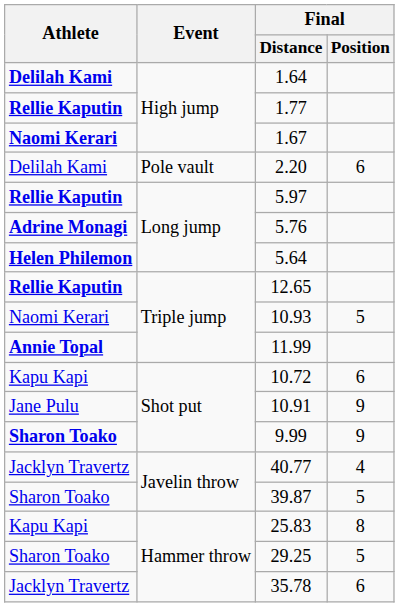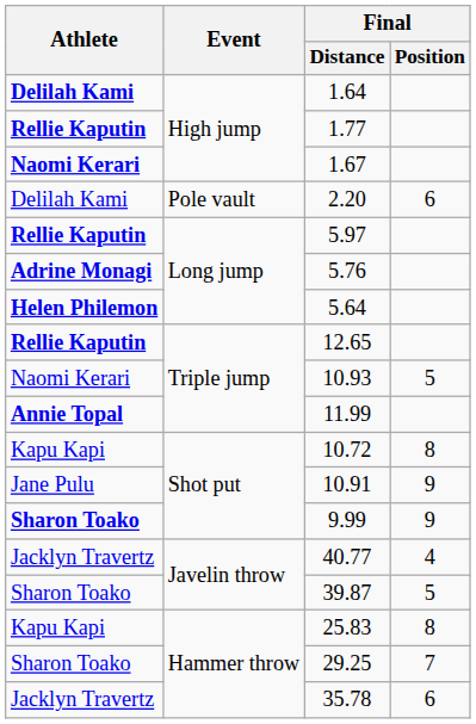10.72 | Final / Position: 6 -> 8
29.25 | Final / Position: 5 -> 7
